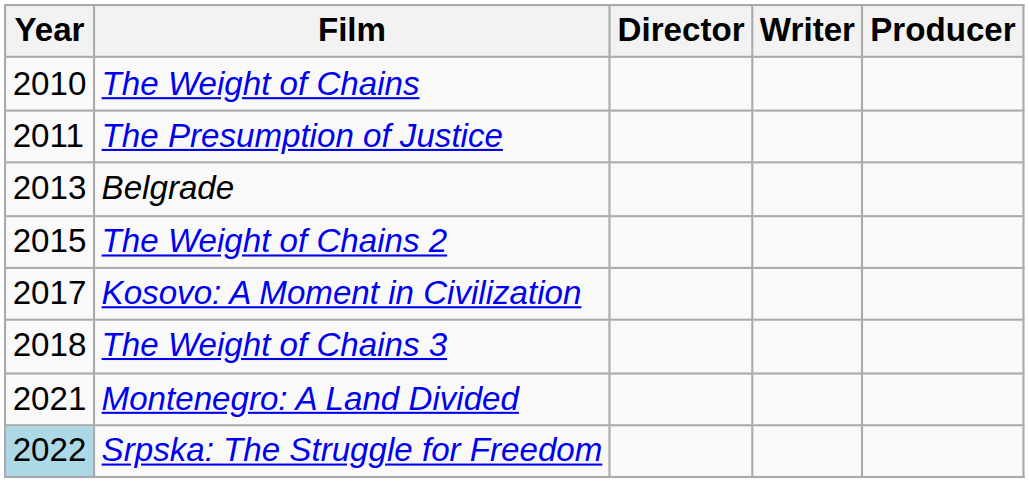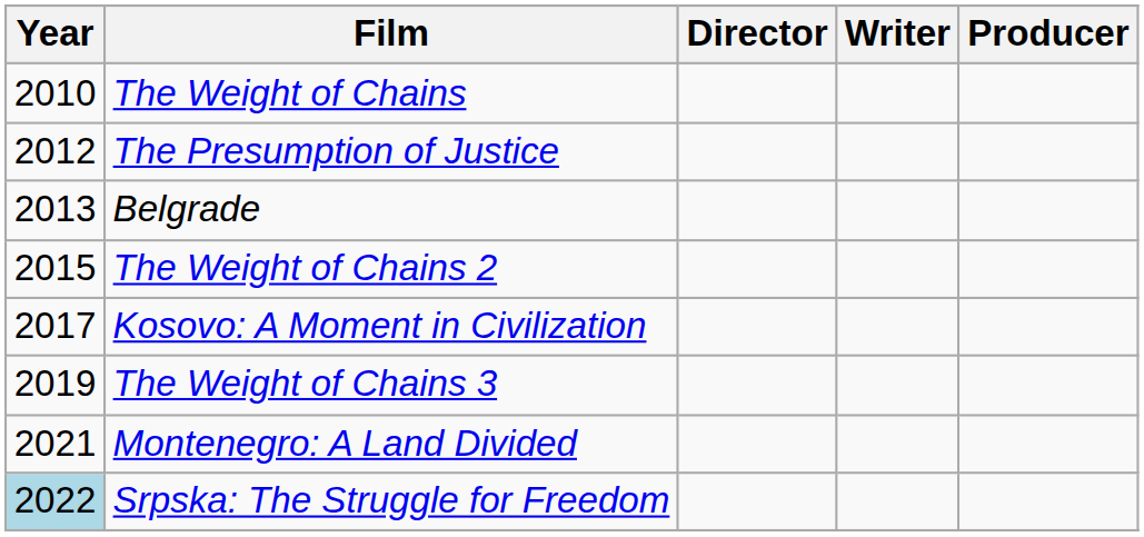The Presumption of Justice | Year: 2011 -> 2012
The Weight of Chains 3 | Year: 2018 -> 2019
